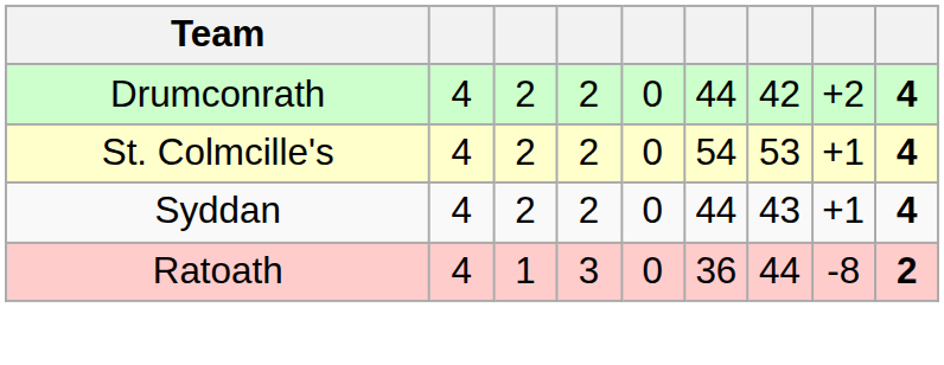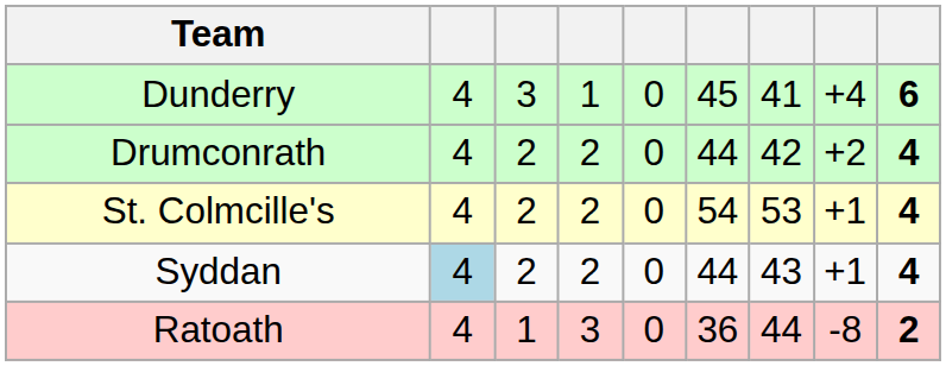+ row: Dunderry | 4 | 3 | 1 | 0 | 45 | 41 | +4 | 6
Syddan | column 2: no background -> lightblue background
